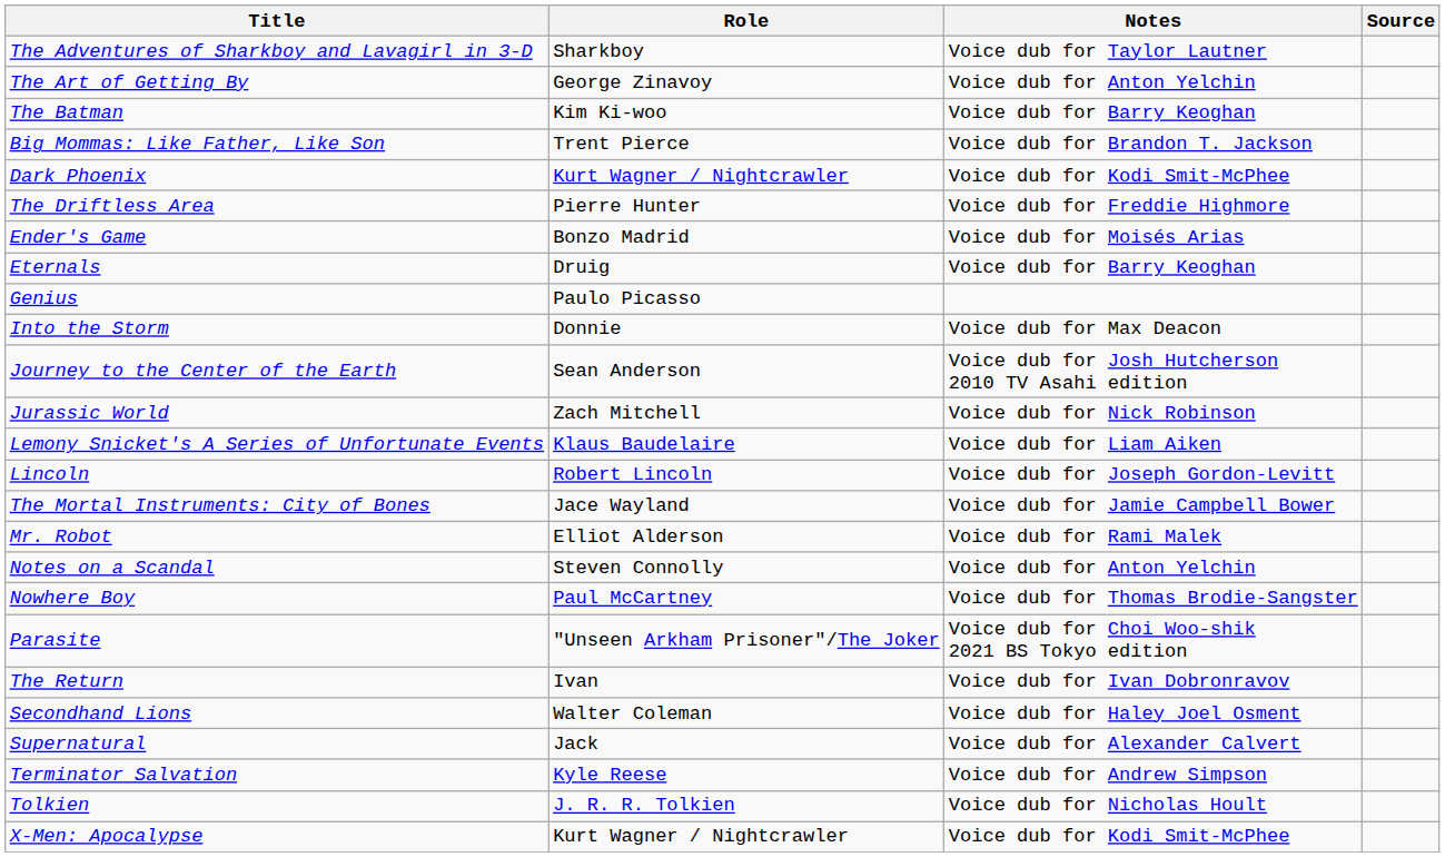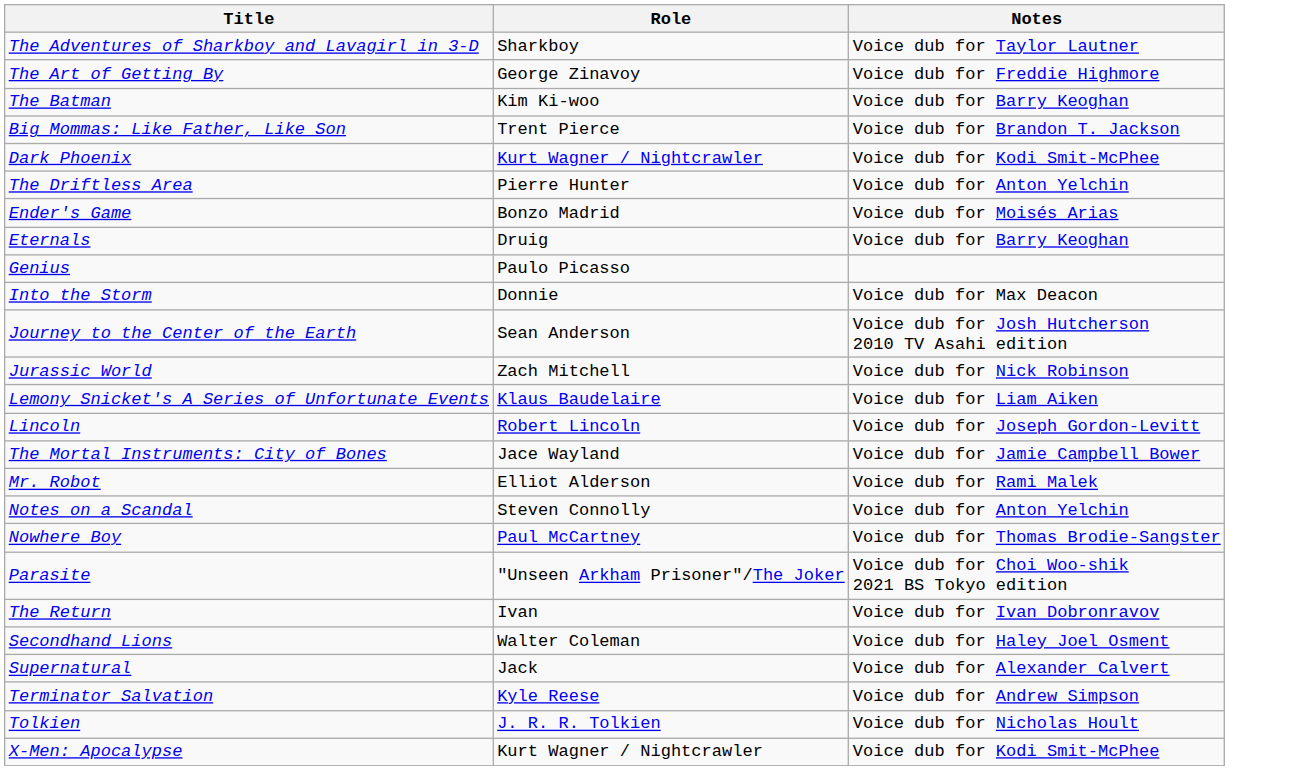- column: Source
The Art of Getting By | Notes: Voice dub for Anton Yelchin -> Voice dub for Freddie Highmore
The Driftless Area | Notes: Voice dub for Freddie Highmore -> Voice dub for Anton Yelchin
